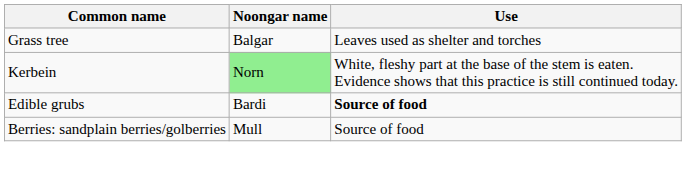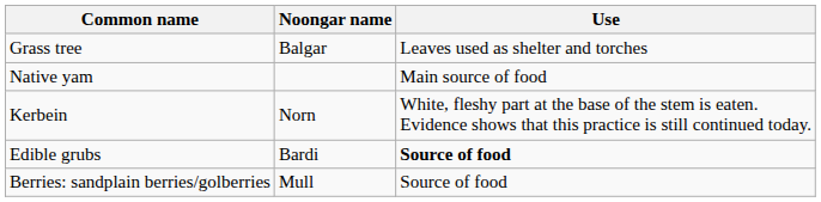+ row: Native yam | Main source of food
Kerbein | Noongar name: lightgreen background -> no background
